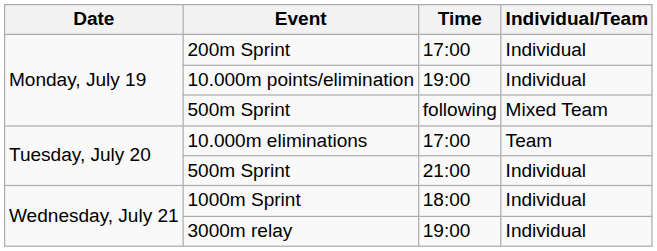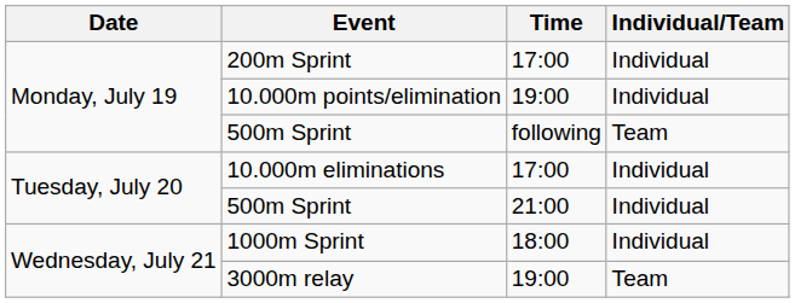500m Sprint / following | Individual/Team: Mixed Team -> Team
10.000m eliminations | Individual/Team: Team -> Individual
3000m relay | Individual/Team: Individual -> Team
